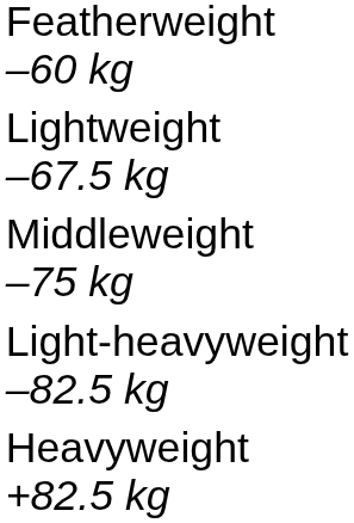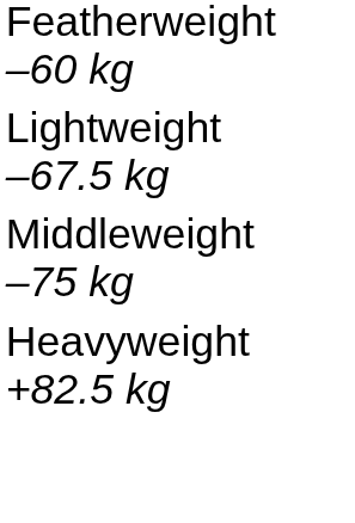- row: Light-heavyweight –82.5 kg
